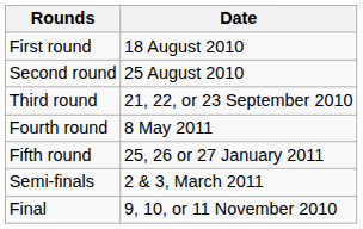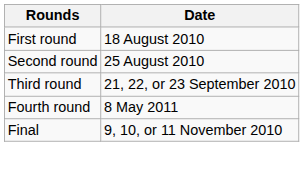- row: Fifth round | 25, 26 or 27 January 2011
- row: Semi-finals | 2 & 3, March 2011
